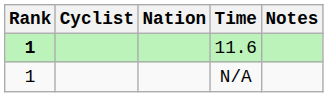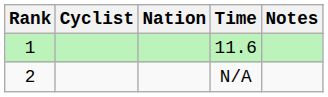11.6 | Rank: bold -> normal
N/A | Rank: 1 -> 2
